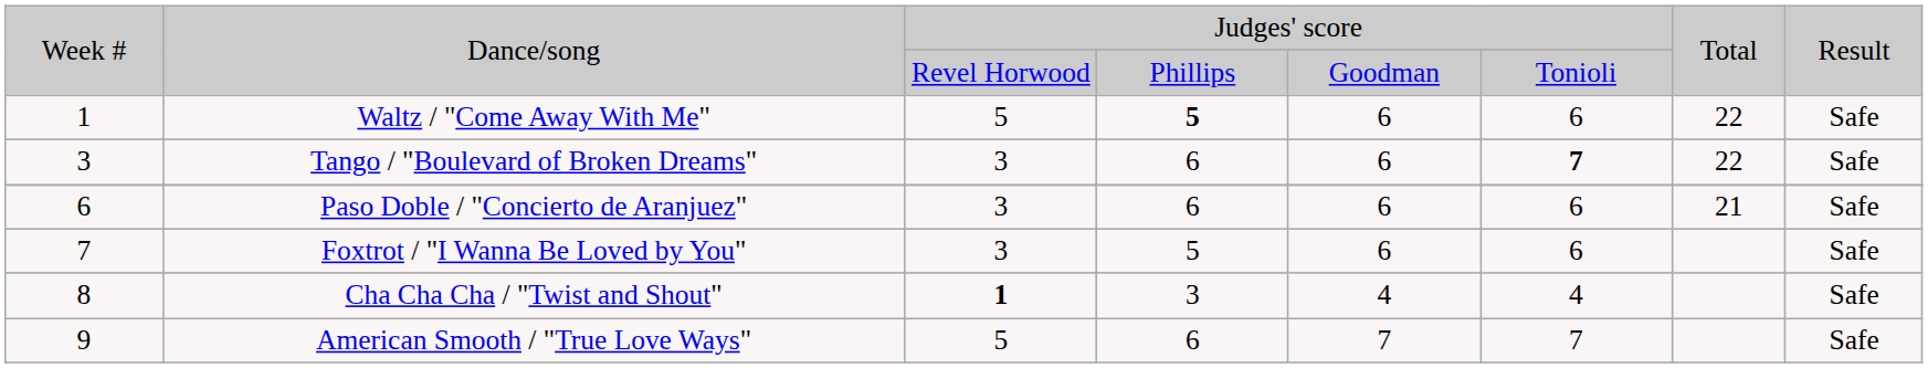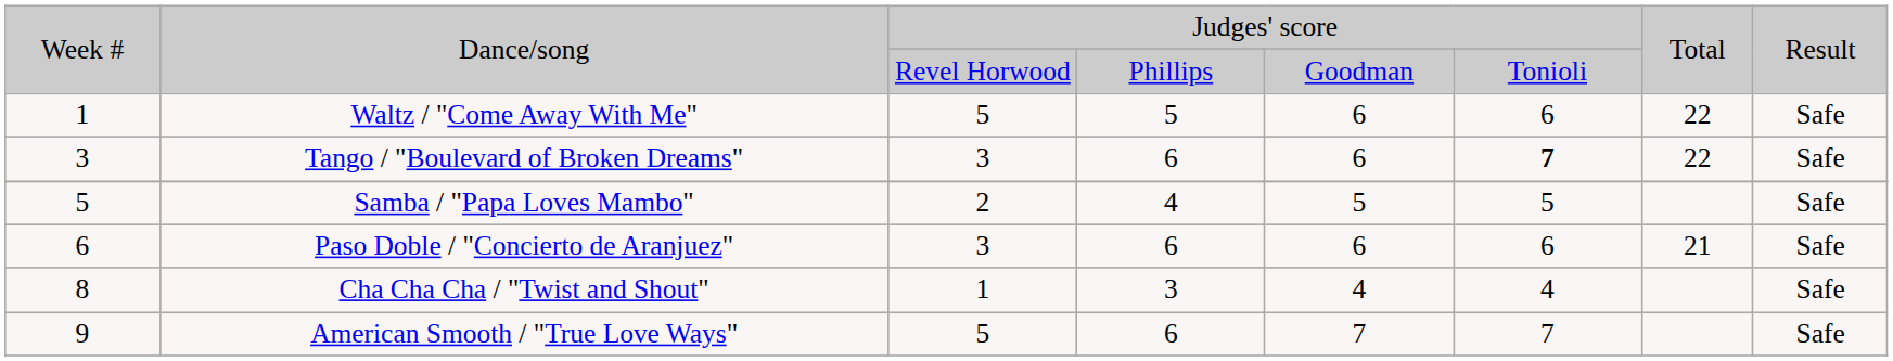Waltz / "Come Away With Me" | column 4: bold -> normal
+ row: 5 | Samba / "Papa Loves Mambo" | 2 | 4 | 5 | 5 | Safe
- row: 7 | Foxtrot / "I Wanna Be Loved by You" | 3 | 5 | 6 | 6 | Safe
Cha Cha Cha / "Twist and Shout" | column 3: bold -> normal
